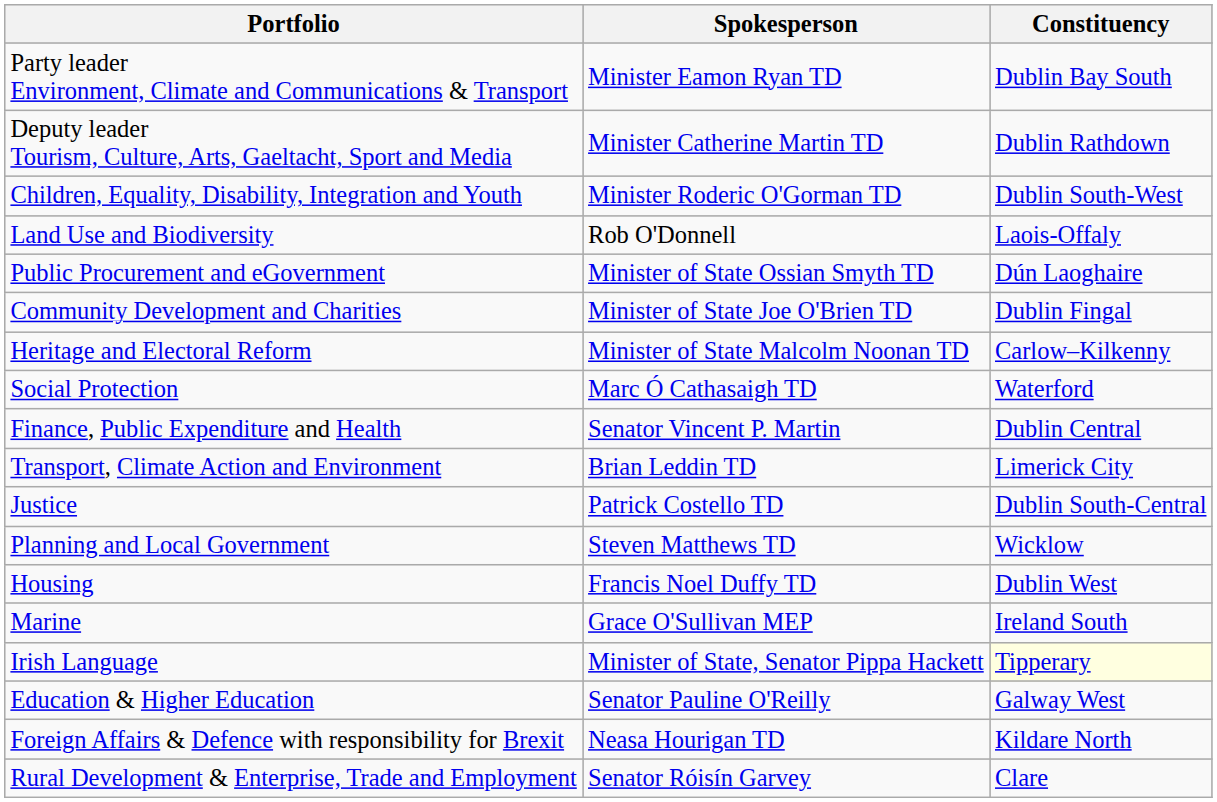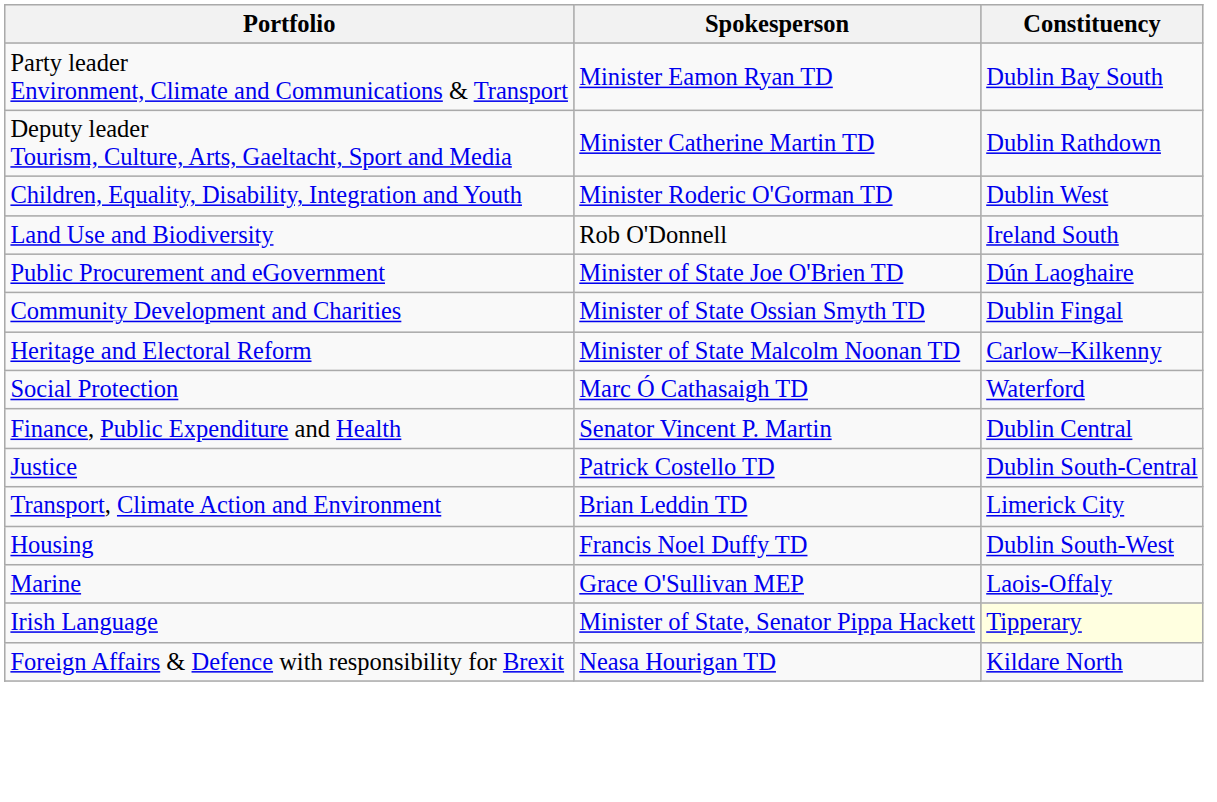Children, Equality, Disability, Integration and Youth | Constituency: Dublin South-West -> Dublin West
Land Use and Biodiversity | Constituency: Laois-Offaly -> Ireland South
Public Procurement and eGovernment | Spokesperson: Minister of State Ossian Smyth TD -> Minister of State Joe O'Brien TD
Community Development and Charities | Spokesperson: Minister of State Joe O'Brien TD -> Minister of State Ossian Smyth TD
rows swapped: Transport, Climate Action and Environment <-> Justice
- row: Planning and Local Government | Steven Matthews TD | Wicklow
Housing | Constituency: Dublin West -> Dublin South-West
Marine | Constituency: Ireland South -> Laois-Offaly
- row: Education & Higher Education | Senator Pauline O'Reilly | Galway West
- row: Rural Development & Enterprise, Trade and Employment | Senator Róisín Garvey | Clare
